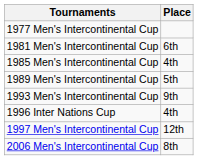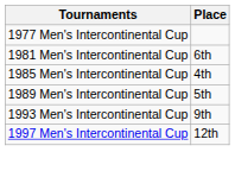- row: 1996 Inter Nations Cup | 4th
- row: 2006 Men's Intercontinental Cup | 8th
